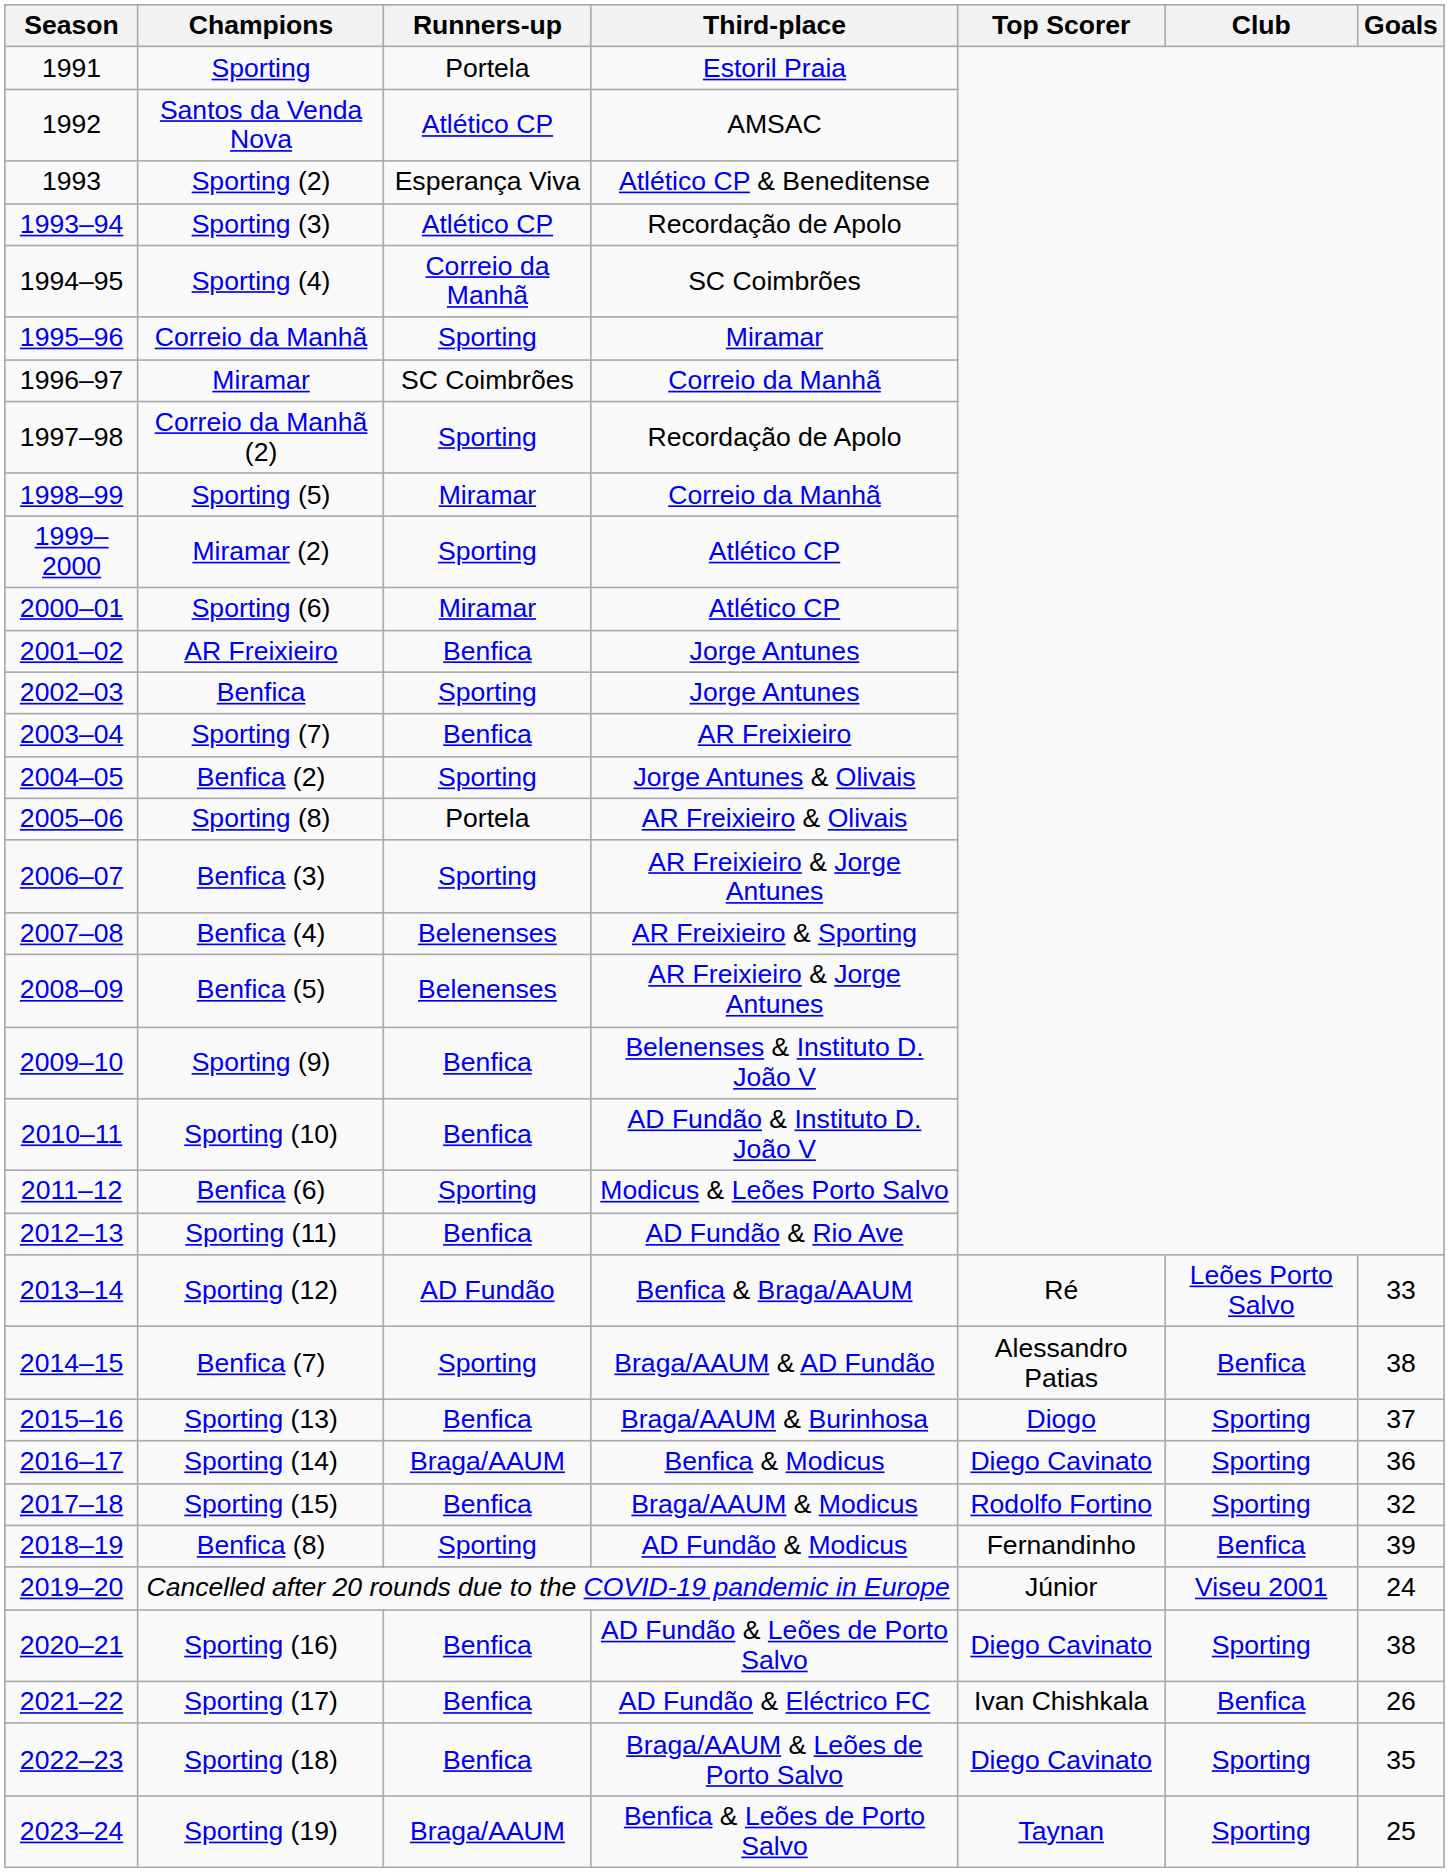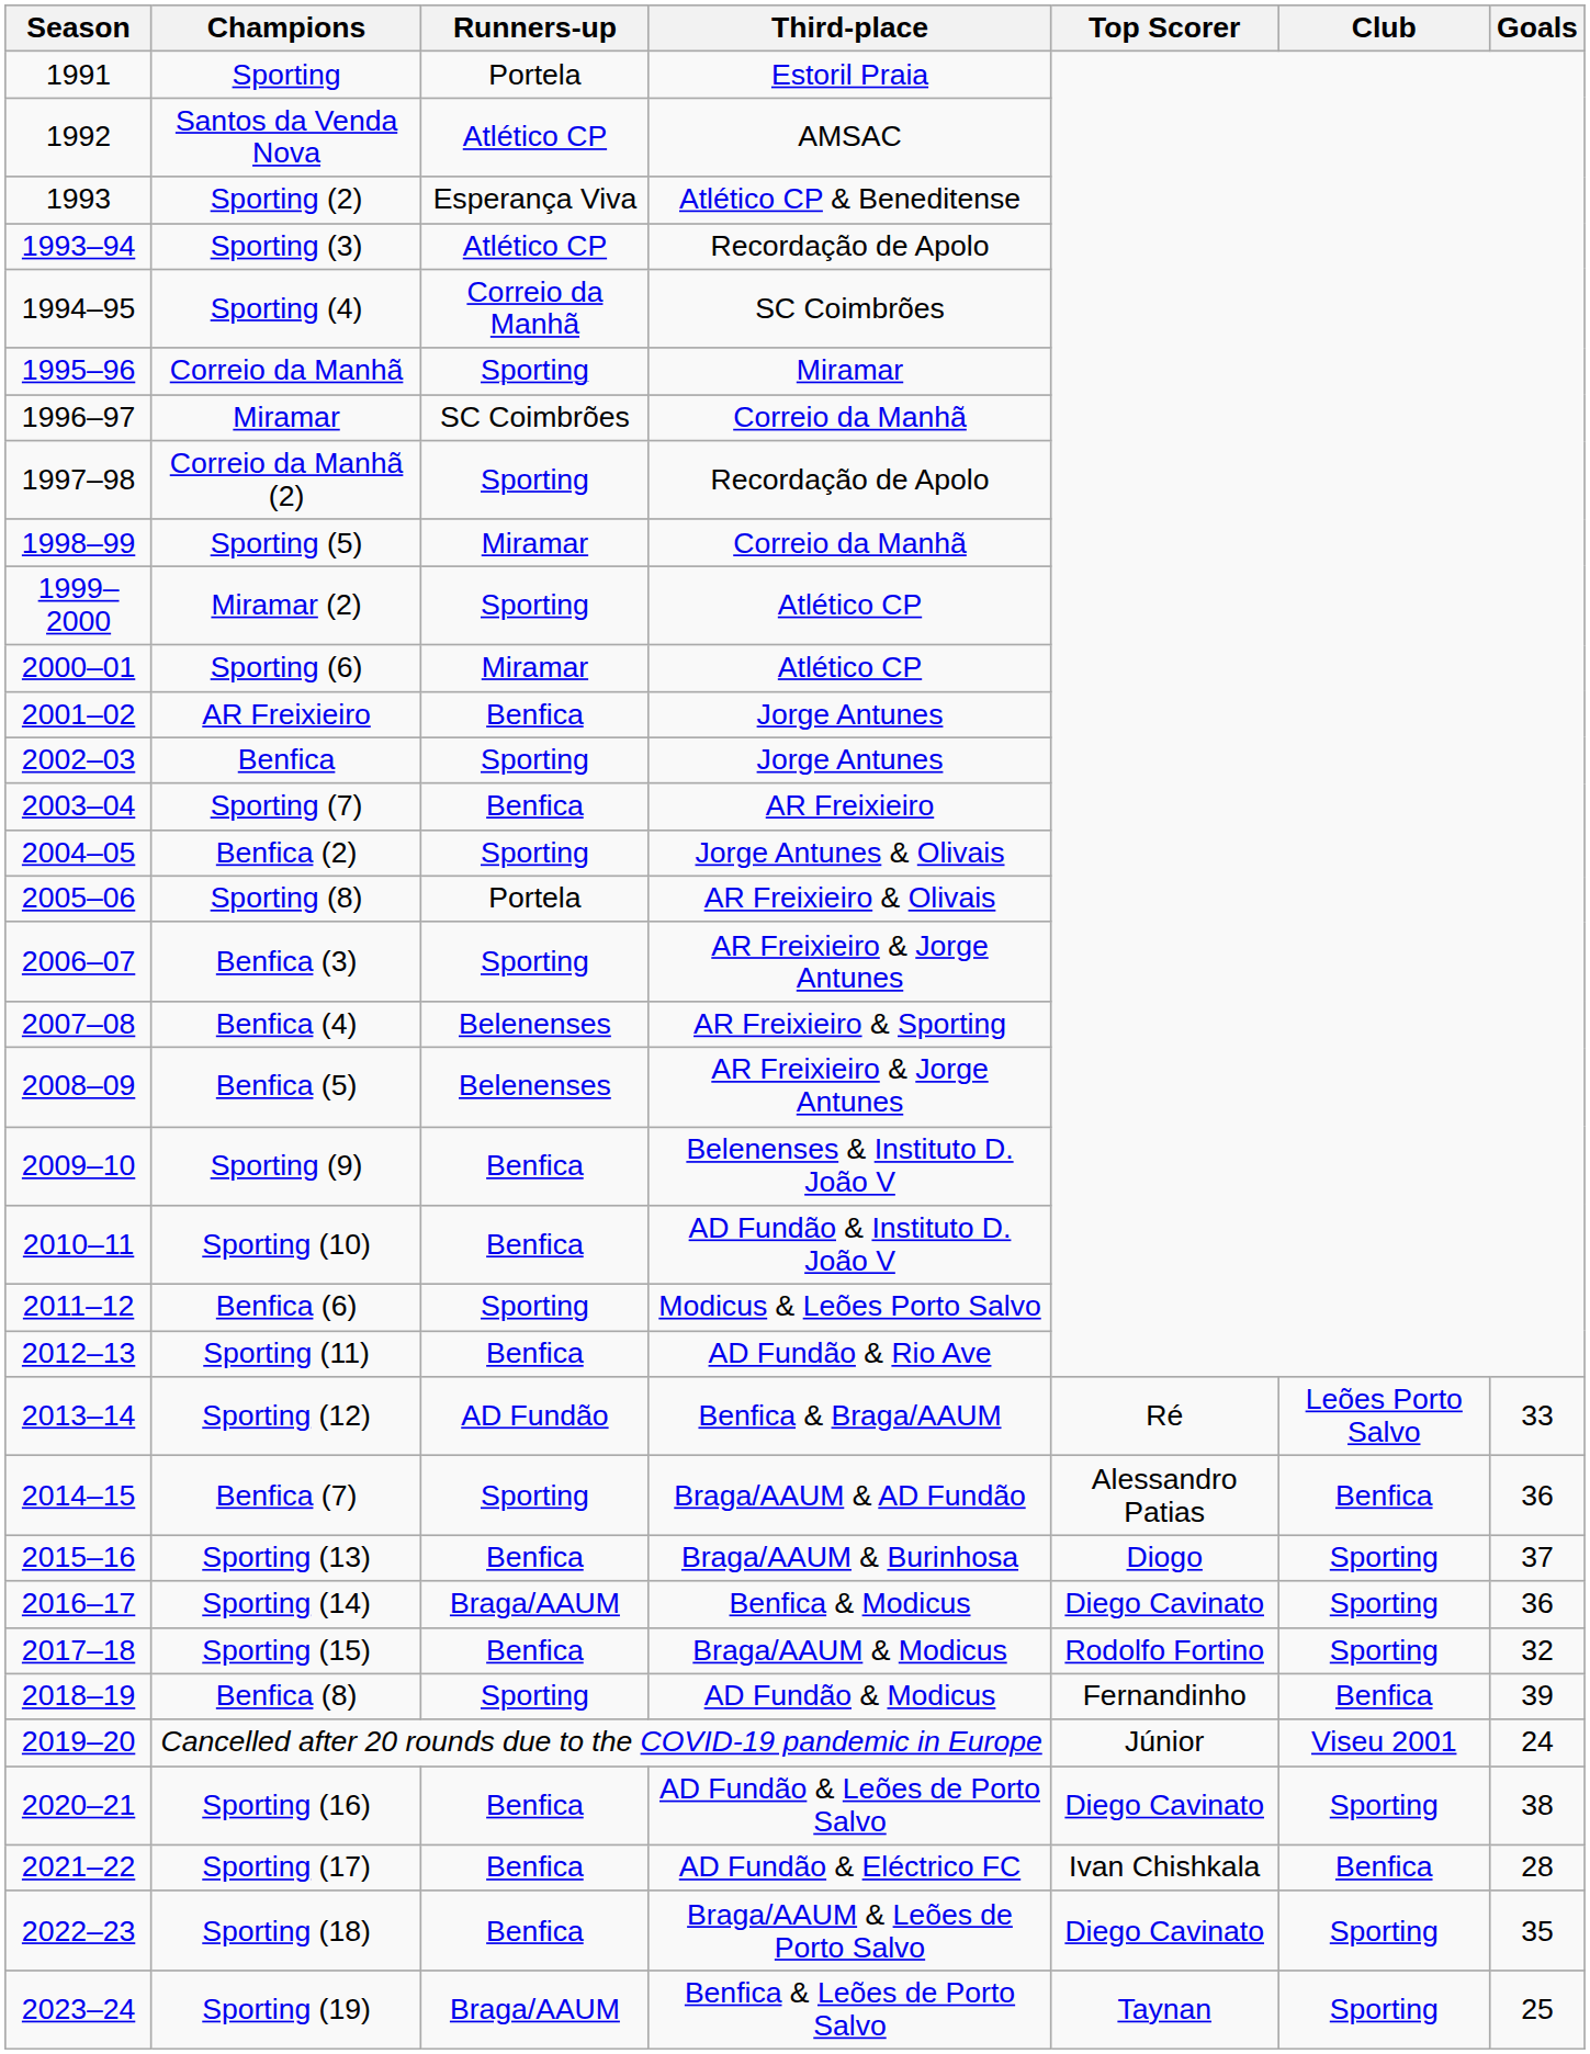Benfica (7) | Goals: 38 -> 36
Sporting (17) | Goals: 26 -> 28
